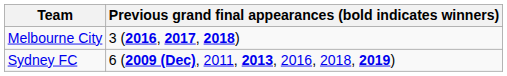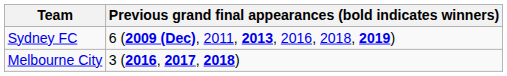rows swapped: Melbourne City <-> Sydney FC
